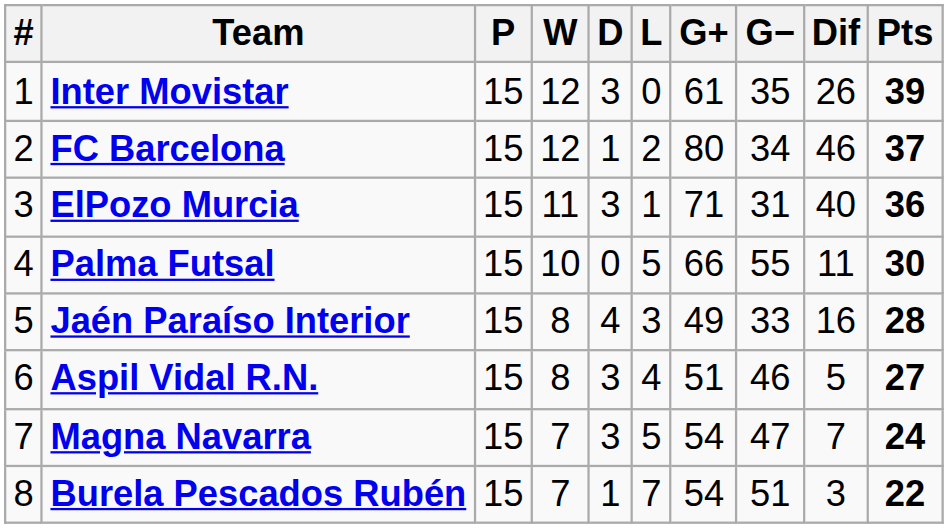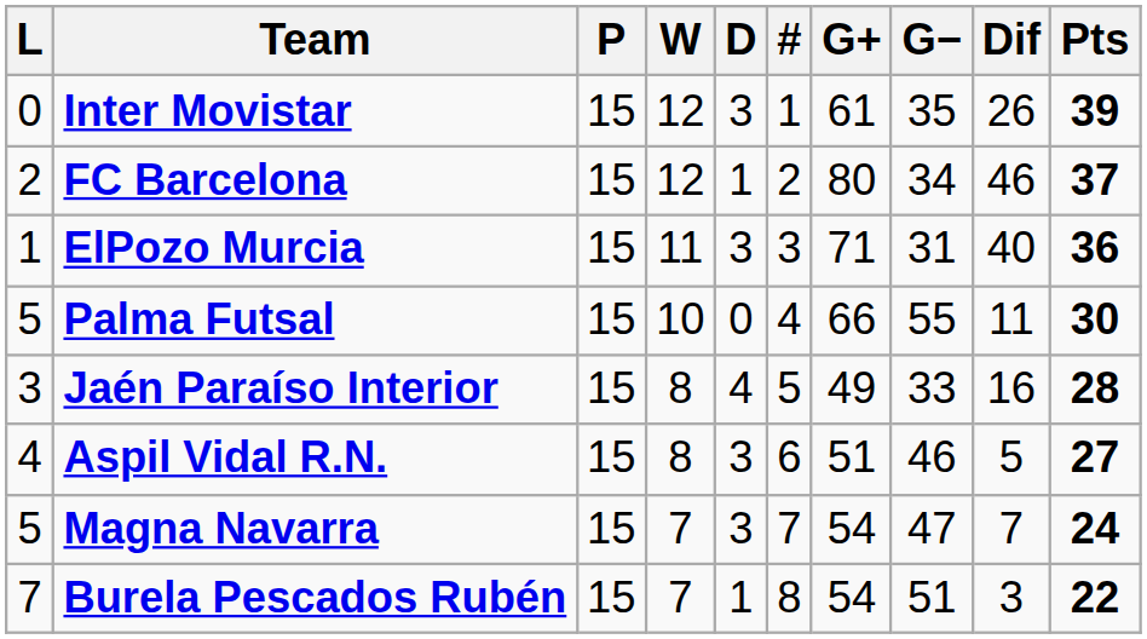columns swapped: # <-> L
